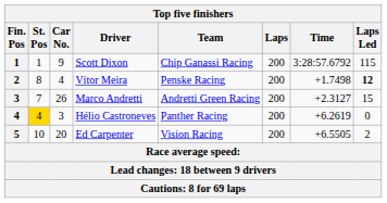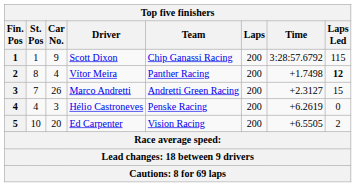Vítor Meira | Team: Penske Racing -> Panther Racing
Hélio Castroneves | St. Pos: gold background -> no background
Hélio Castroneves | Team: Panther Racing -> Penske Racing
